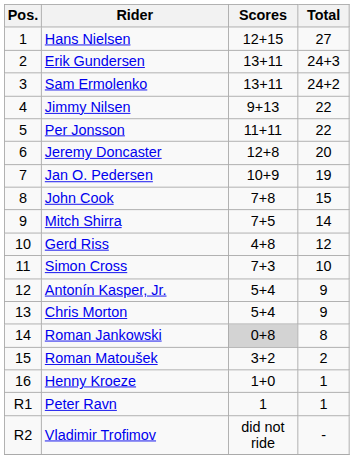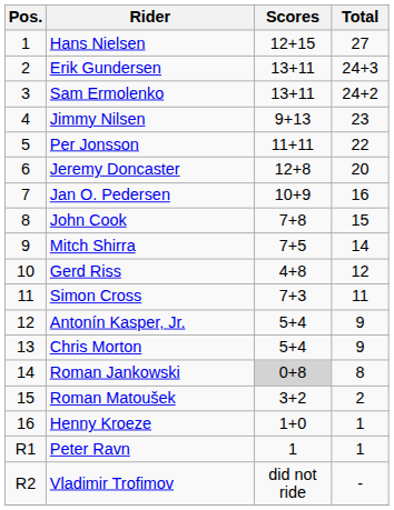Jimmy Nilsen | Total: 22 -> 23
Jan O. Pedersen | Total: 19 -> 16
Simon Cross | Total: 10 -> 11
